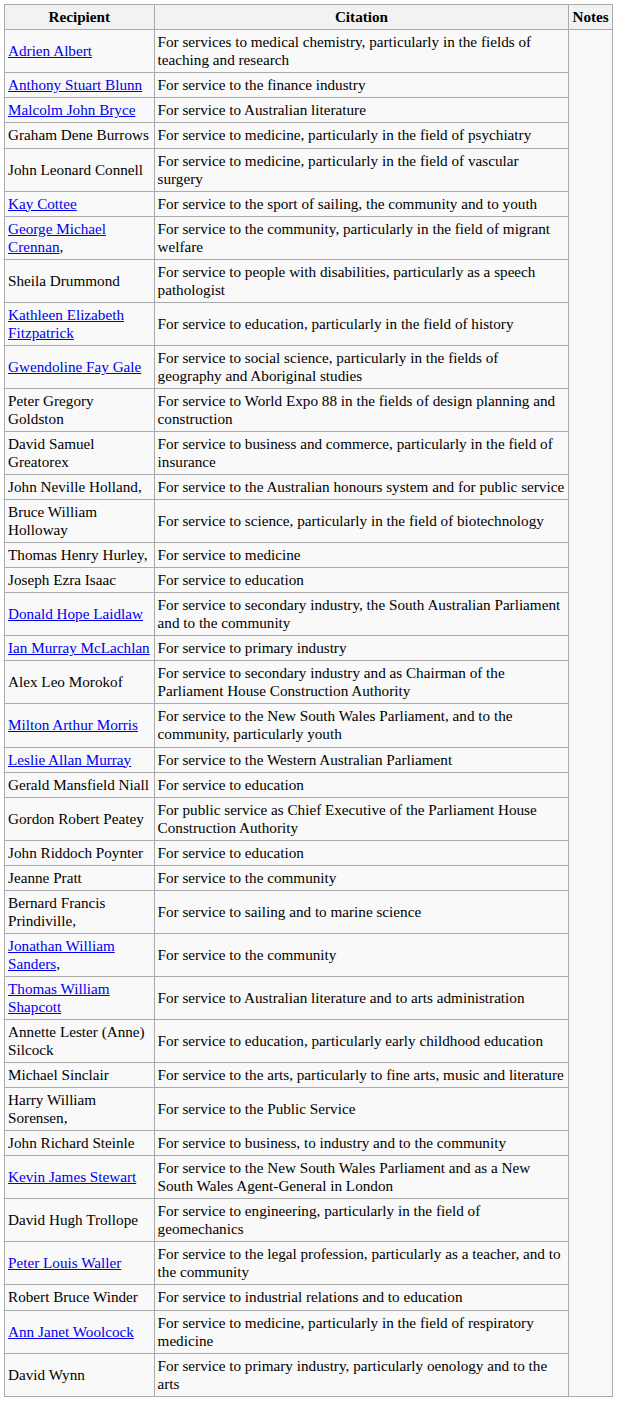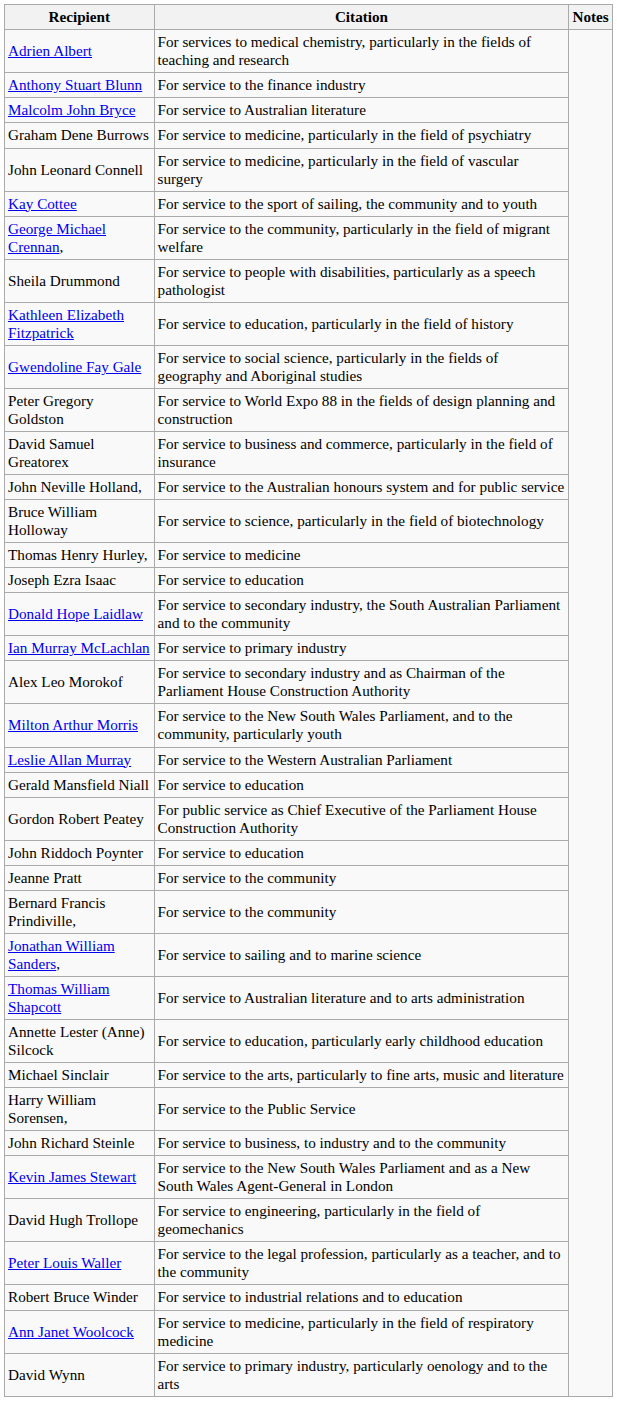Bernard Francis Prindiville, | Citation: For service to sailing and to marine science -> For service to the community
Jonathan William Sanders, | Citation: For service to the community -> For service to sailing and to marine science
